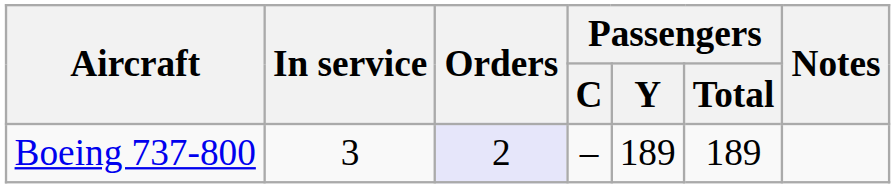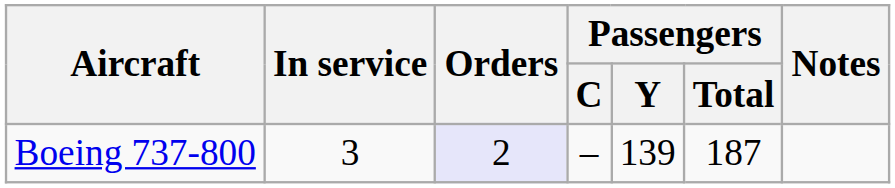Boeing 737-800 | Passengers / Y: 189 -> 139
Boeing 737-800 | Passengers / Total: 189 -> 187
